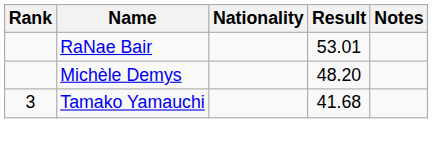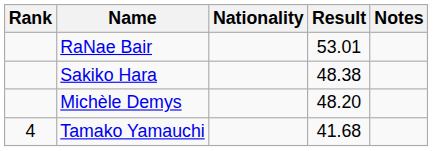+ row: Sakiko Hara | 48.38
Tamako Yamauchi | Rank: 3 -> 4
